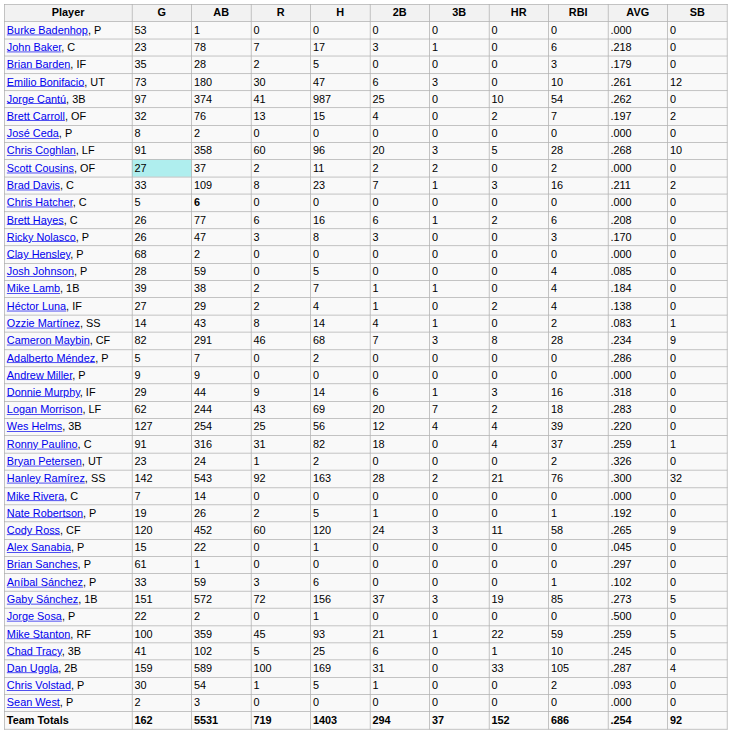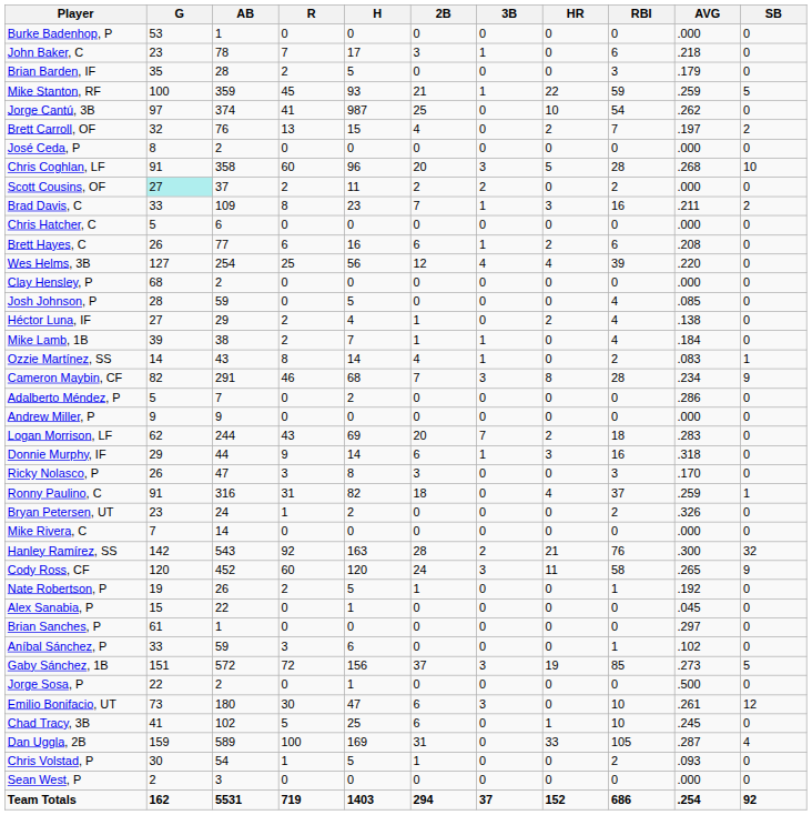rows swapped: Emilio Bonifacio, UT <-> Mike Stanton, RF
Chris Hatcher, C | AB: bold -> normal
rows swapped: Wes Helms, 3B <-> Ricky Nolasco, P
rows swapped: Mike Lamb, 1B <-> Héctor Luna, IF
rows swapped: Logan Morrison, LF <-> Donnie Murphy, IF
rows swapped: Hanley Ramírez, SS <-> Mike Rivera, C
rows swapped: Nate Robertson, P <-> Cody Ross, CF
